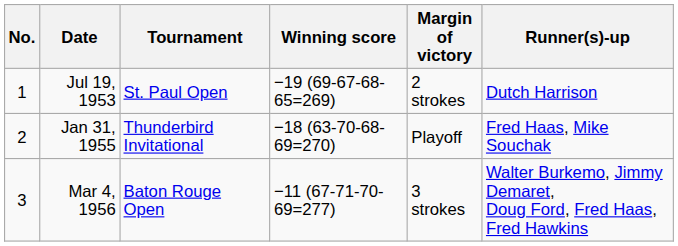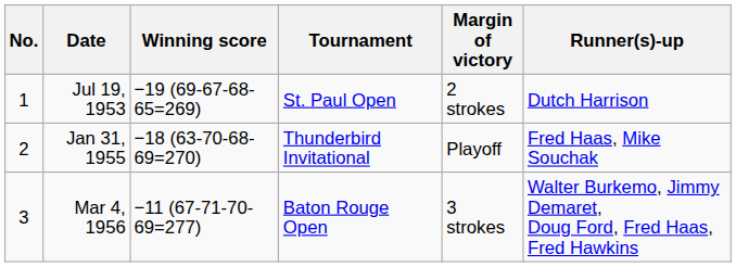columns swapped: Tournament <-> Winning score
